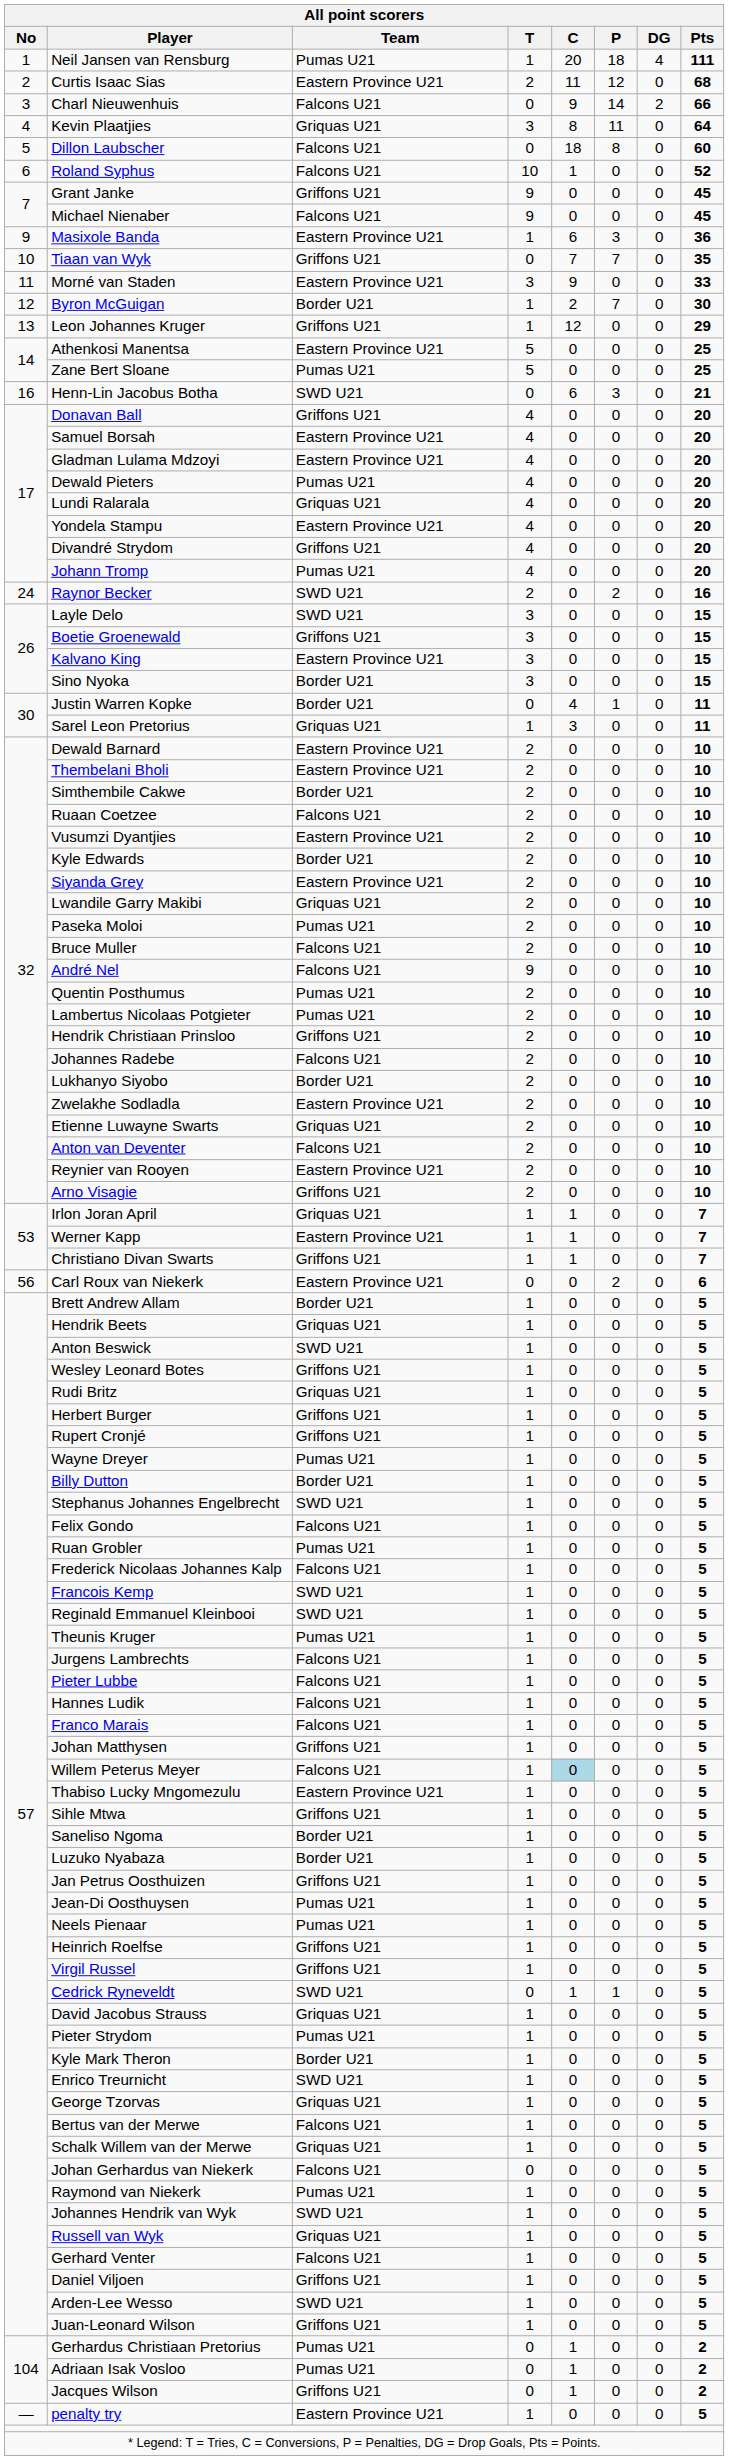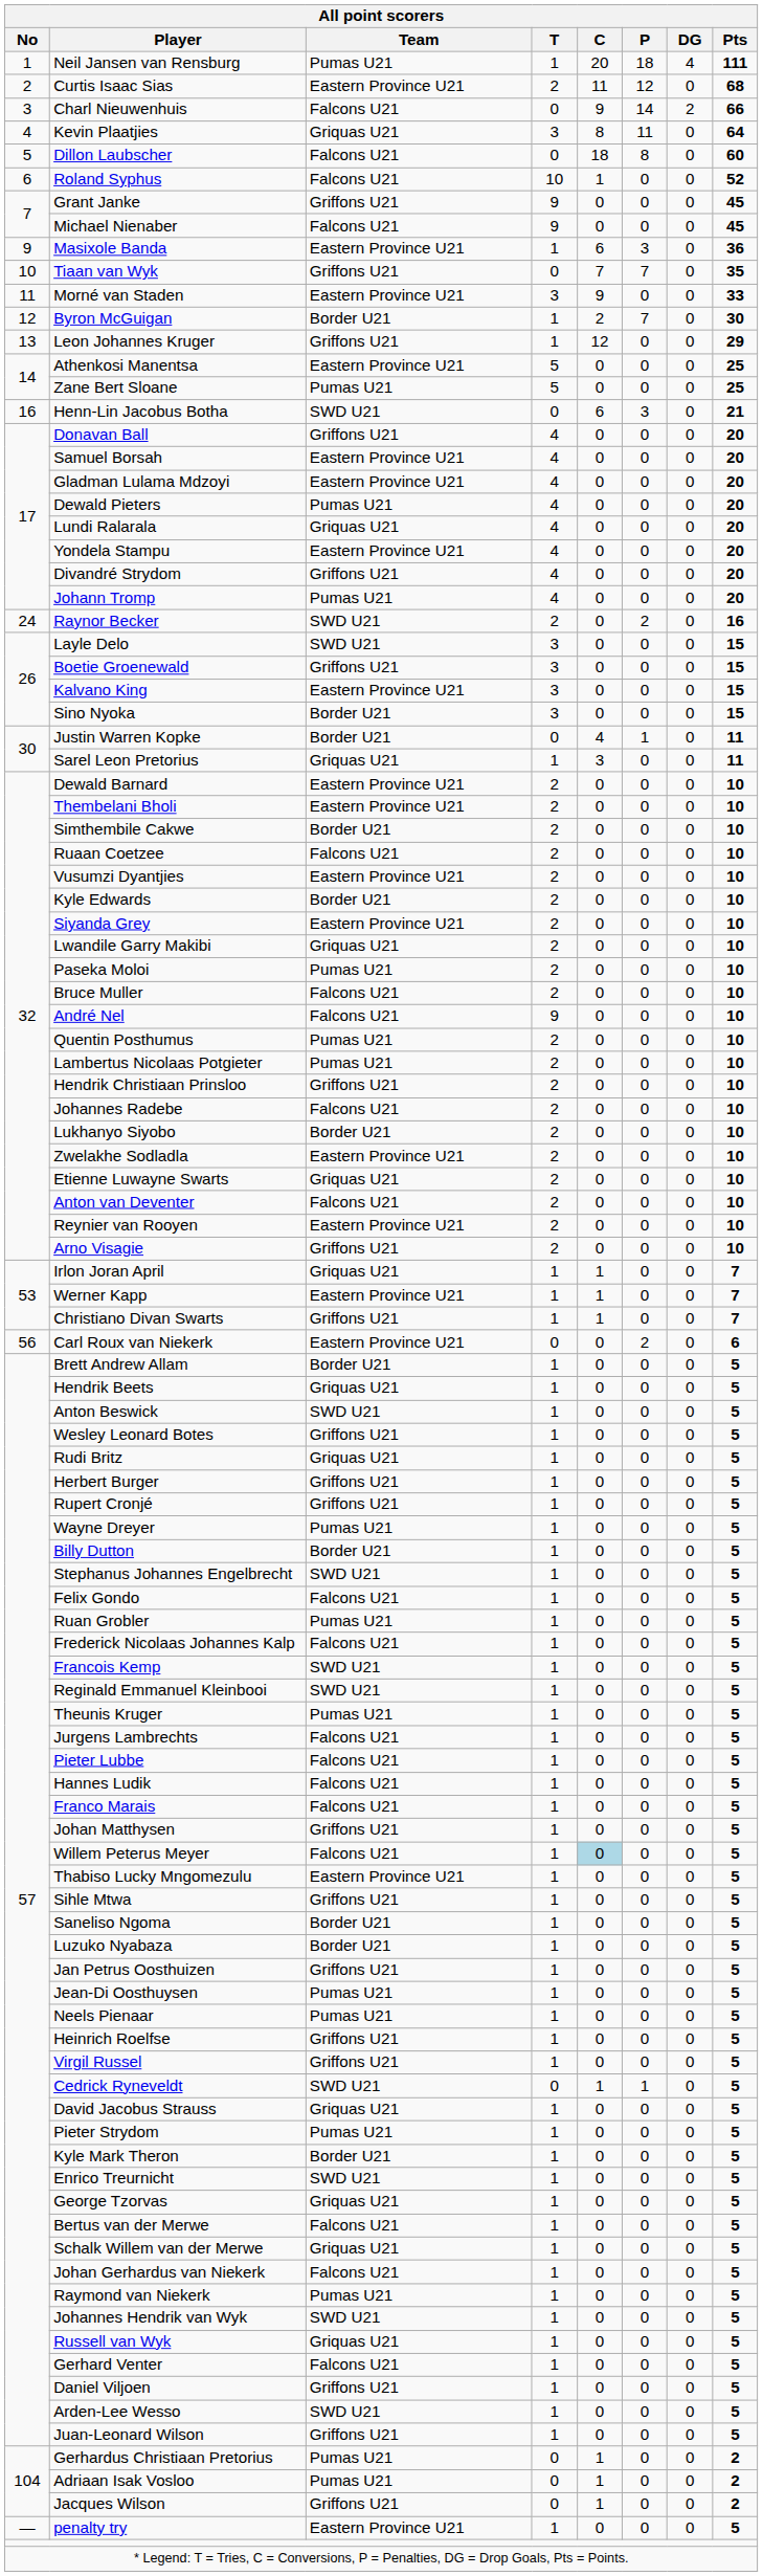Johan Gerhardus van Niekerk | T: 0 -> 1
